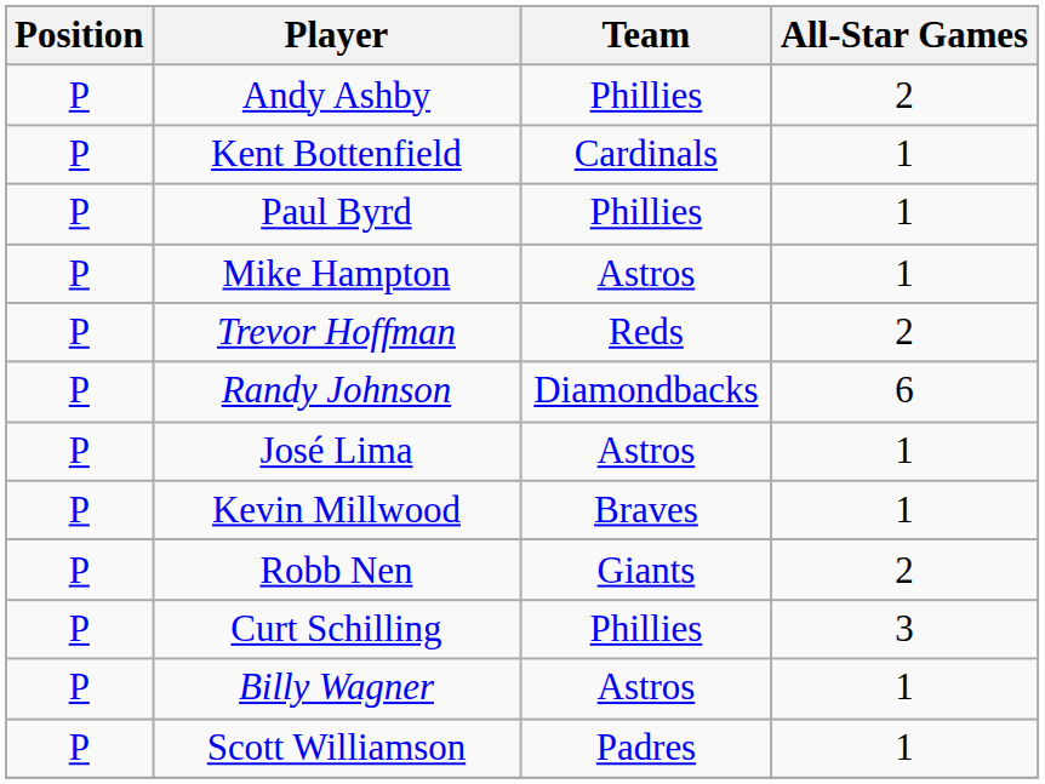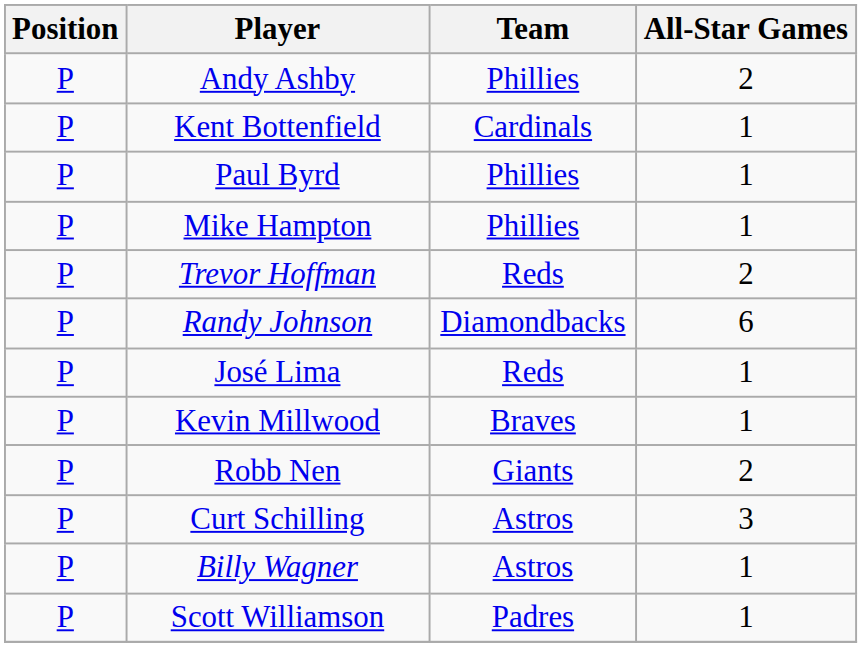Mike Hampton | Team: Astros -> Phillies
José Lima | Team: Astros -> Reds
Curt Schilling | Team: Phillies -> Astros
